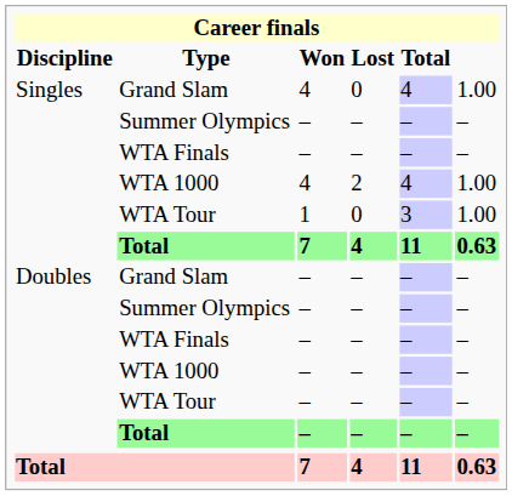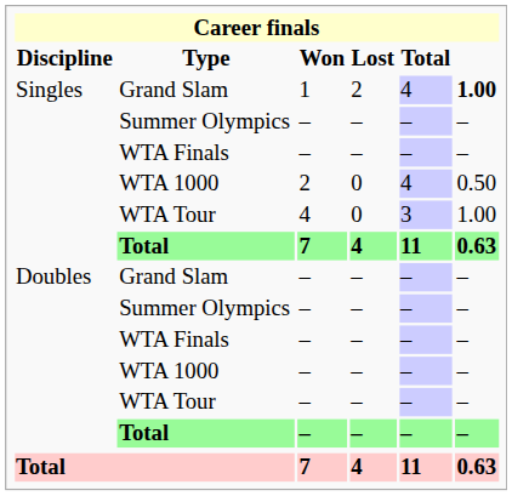Singles / Grand Slam | Won: 4 -> 1
Singles / Grand Slam | Lost: 0 -> 2
Singles / Grand Slam | column 6: normal -> bold
Singles / WTA 1000 | Won: 4 -> 2
Singles / WTA 1000 | Lost: 2 -> 0
Singles / WTA 1000 | column 6: 1.00 -> 0.50
Singles / WTA Tour | Won: 1 -> 4
